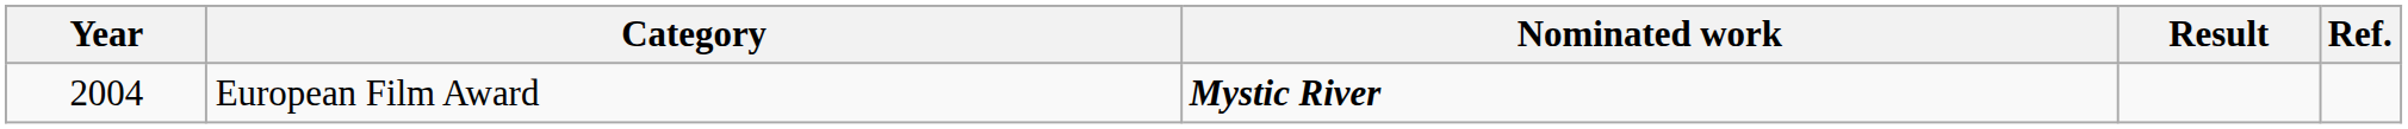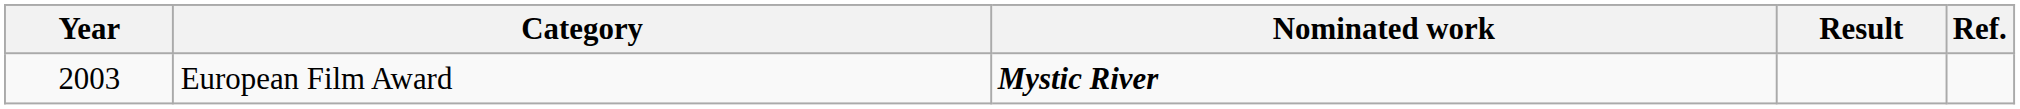European Film Award | Year: 2004 -> 2003
